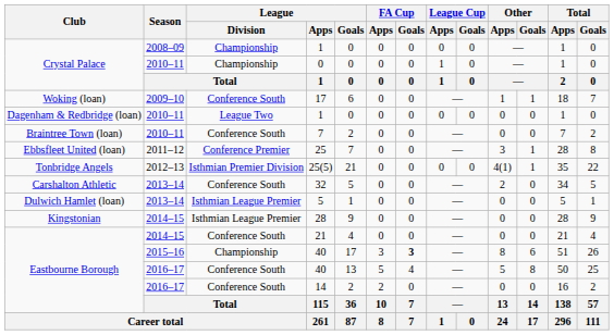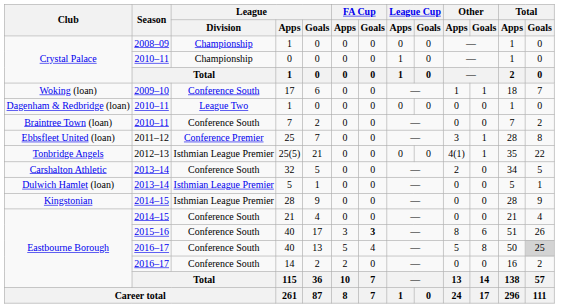25(5) | League / Division: Isthmian Premier Division -> Isthmian League Premier
2015–16 / 40 | League / Division: Championship -> Conference South
2016–17 / 40 | Total / Goals: no background -> lightgrey background
